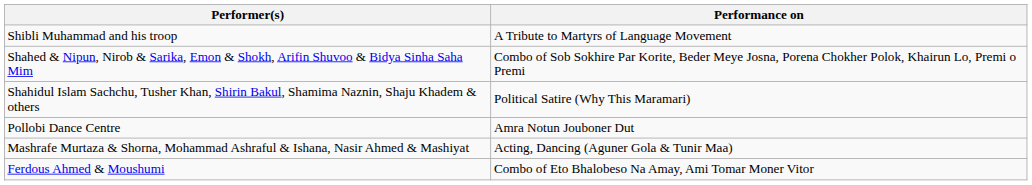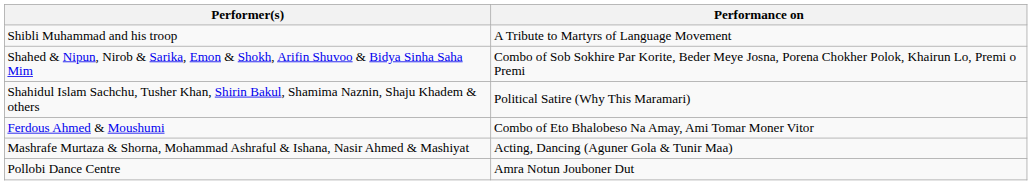rows swapped: Ferdous Ahmed & Moushumi <-> Pollobi Dance Centre
